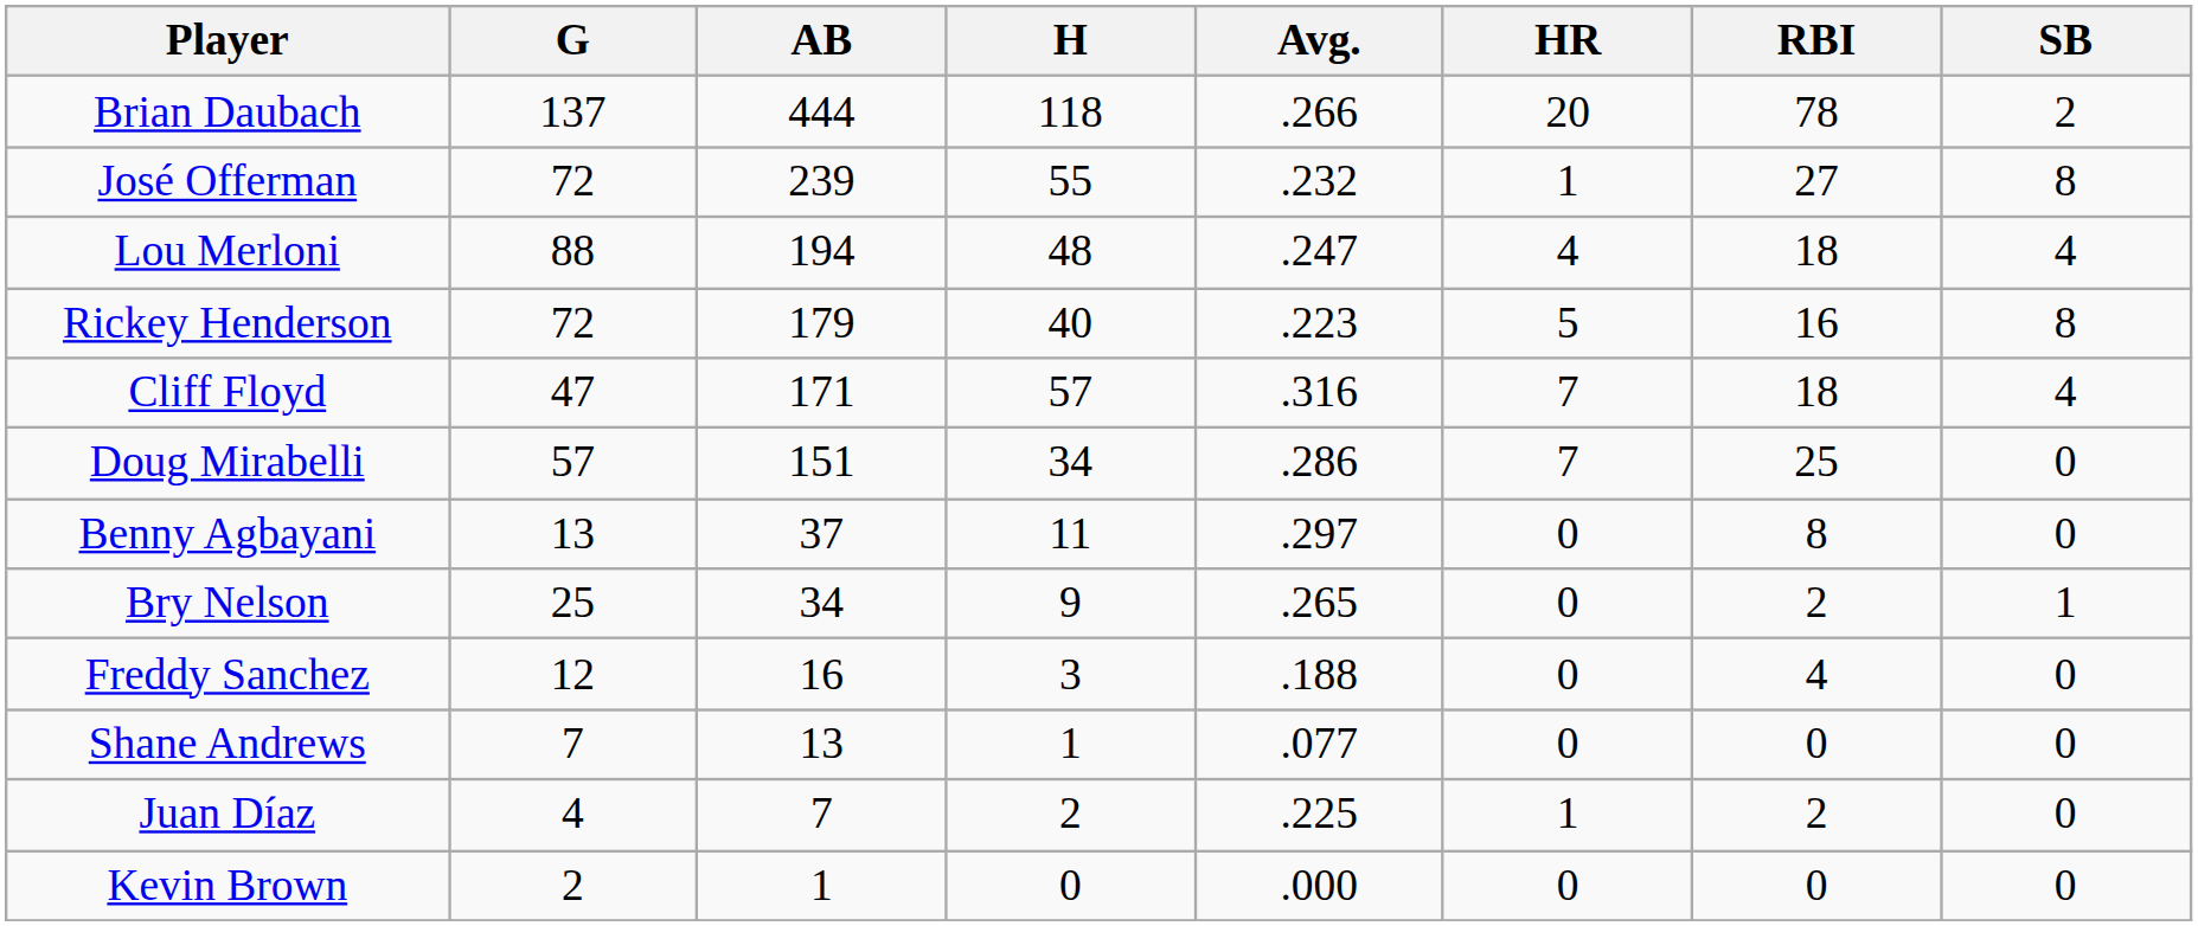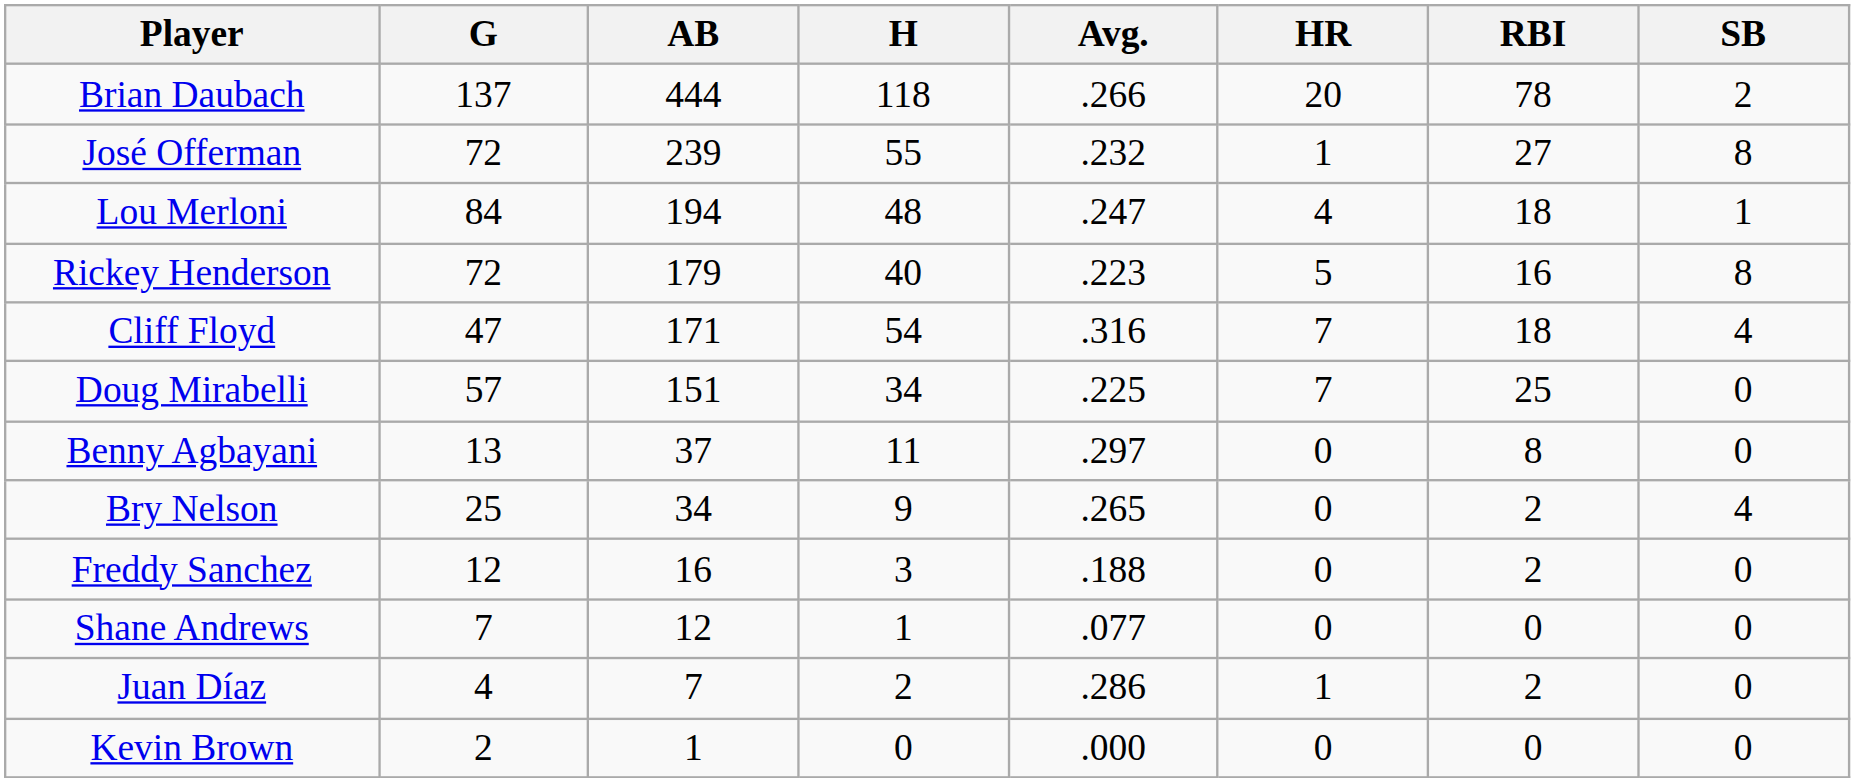Lou Merloni | G: 88 -> 84
Lou Merloni | SB: 4 -> 1
Cliff Floyd | H: 57 -> 54
Doug Mirabelli | Avg.: .286 -> .225
Bry Nelson | SB: 1 -> 4
Freddy Sanchez | RBI: 4 -> 2
Shane Andrews | AB: 13 -> 12
Juan Díaz | Avg.: .225 -> .286
